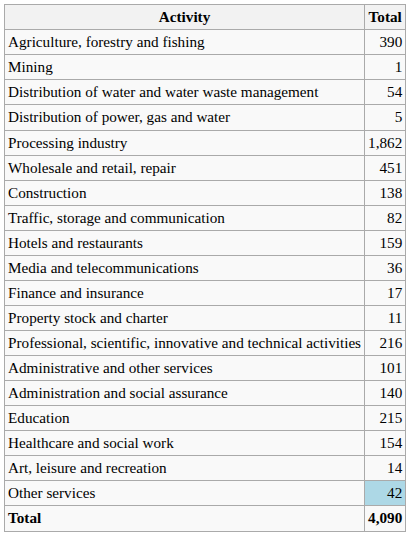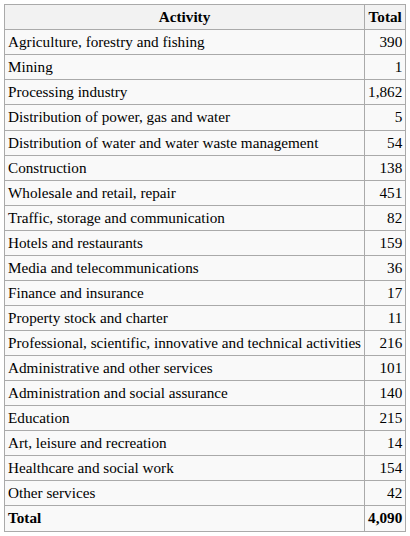rows swapped: Processing industry <-> Distribution of water and water waste management
rows swapped: Construction <-> Wholesale and retail, repair
rows swapped: Healthcare and social work <-> Art, leisure and recreation
Other services | Total: lightblue background -> no background
